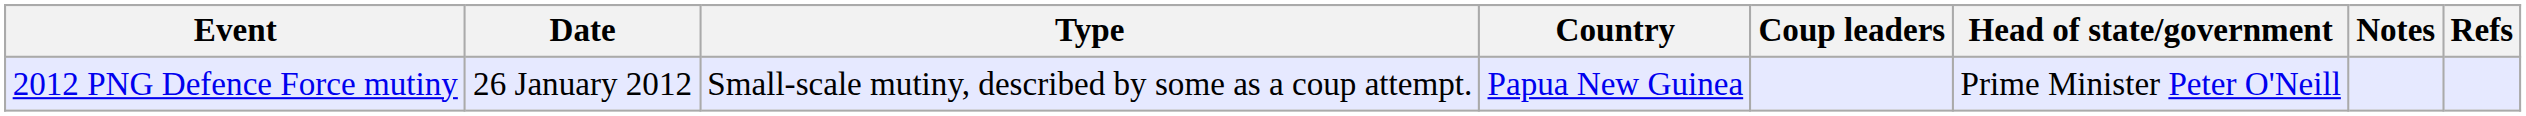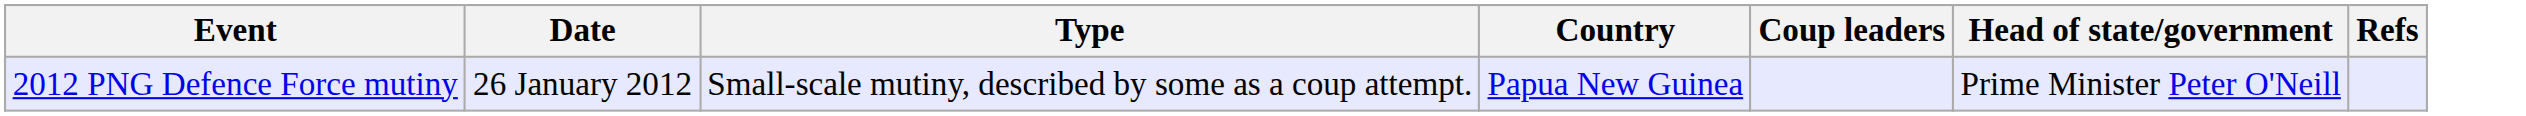- column: Notes
